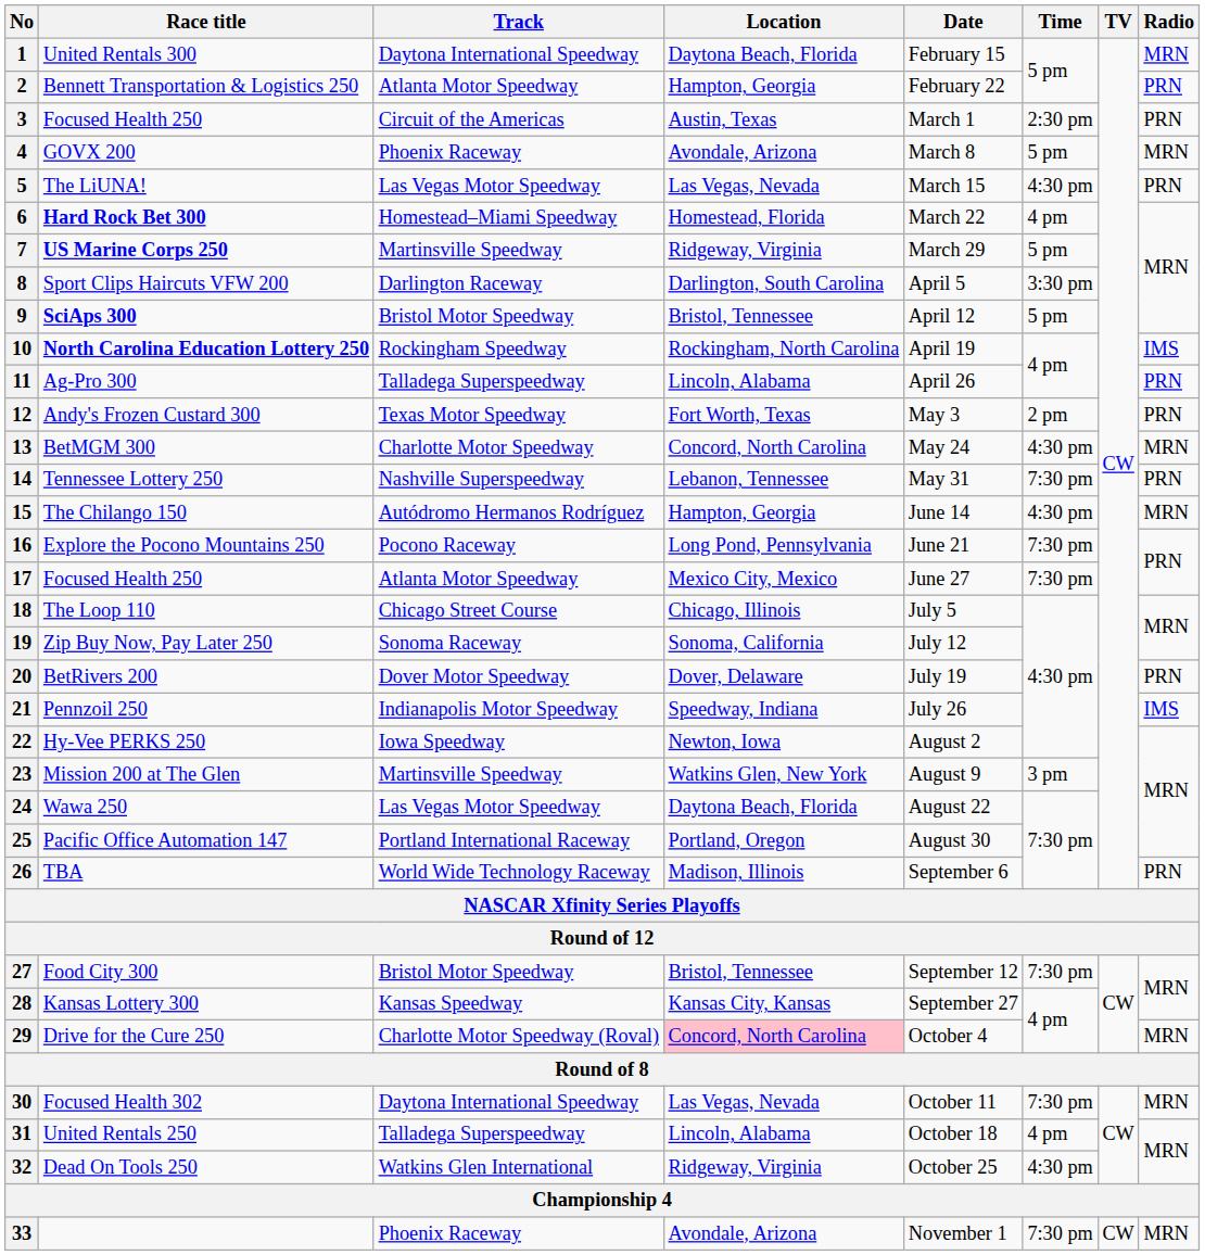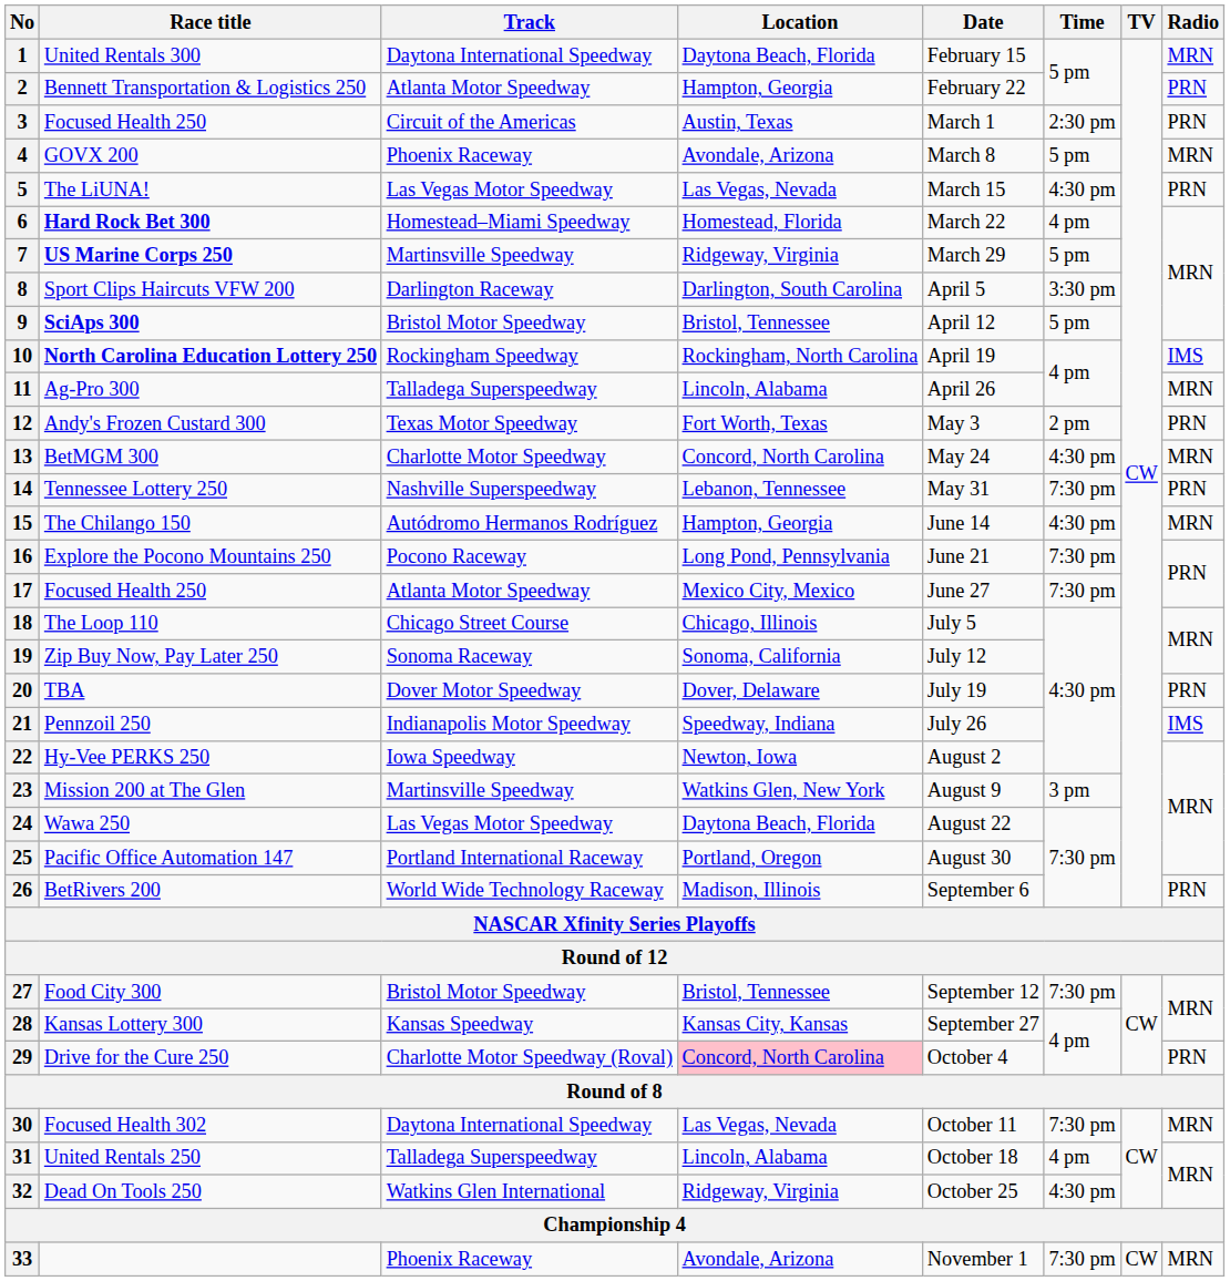11 | Radio: PRN -> MRN
20 | Race title: BetRivers 200 -> TBA
26 | Race title: TBA -> BetRivers 200
29 | Radio: MRN -> PRN
